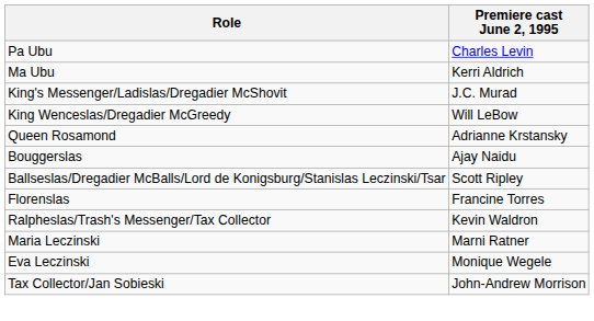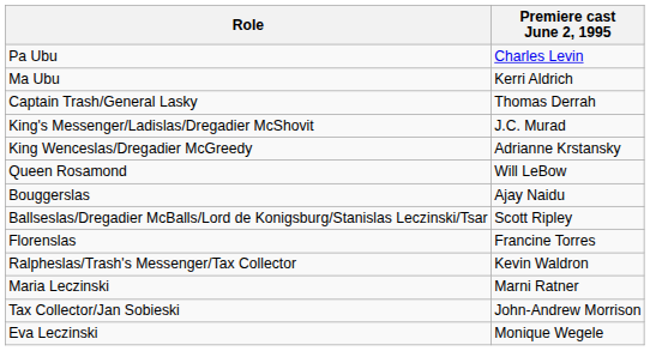+ row: Captain Trash/General Lasky | Thomas Derrah
King Wenceslas/Dregadier McGreedy | Premiere cast June 2, 1995: Will LeBow -> Adrianne Krstansky
Queen Rosamond | Premiere cast June 2, 1995: Adrianne Krstansky -> Will LeBow
rows swapped: Eva Leczinski <-> Tax Collector/Jan Sobieski
